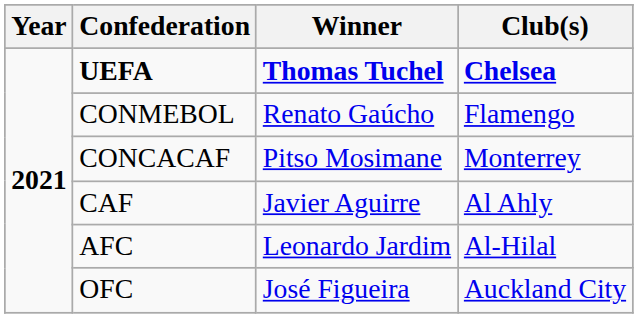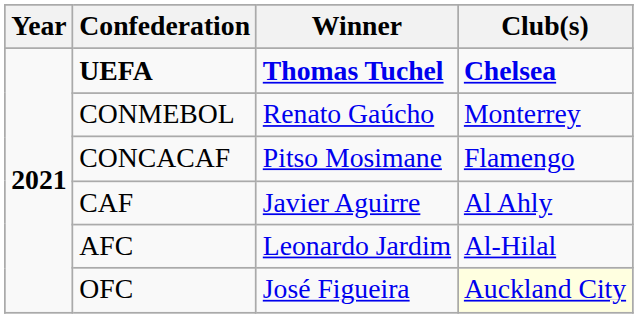CONMEBOL | Club(s): Flamengo -> Monterrey
CONCACAF | Club(s): Monterrey -> Flamengo
OFC | Club(s): no background -> lightyellow background
